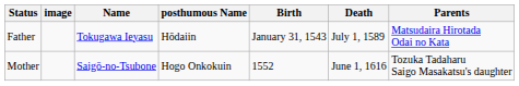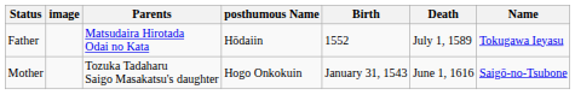columns swapped: Name <-> Parents
Father | Birth: January 31, 1543 -> 1552
Mother | Birth: 1552 -> January 31, 1543
